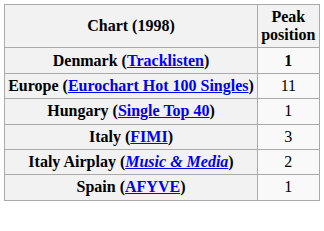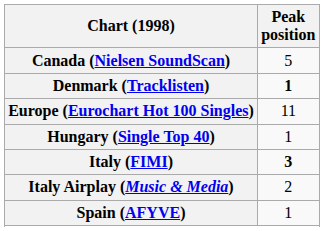+ row: Canada (Nielsen SoundScan) | 5
Italy (FIMI) | Peak position: normal -> bold
